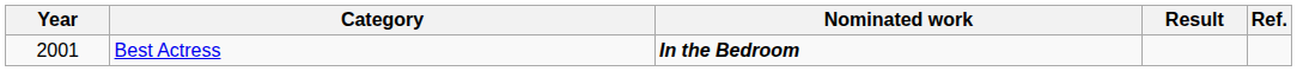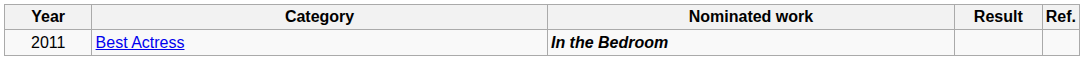Best Actress | Year: 2001 -> 2011
